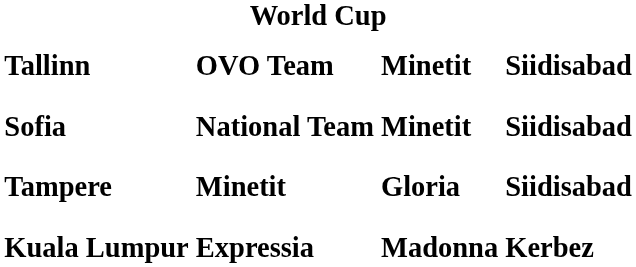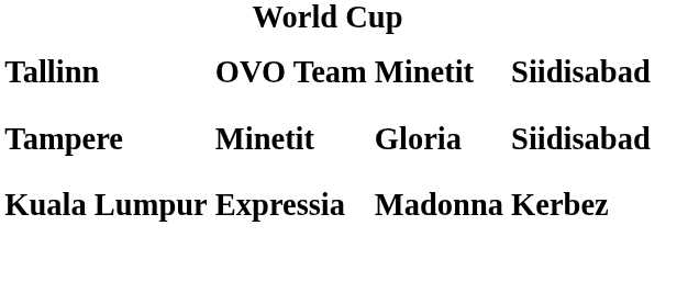- row: Sofia | National Team | Minetit | Siidisabad
